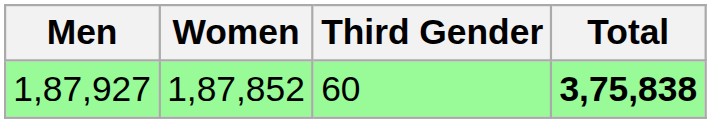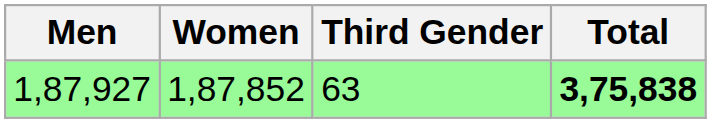1,87,927 | Third Gender: 60 -> 63
